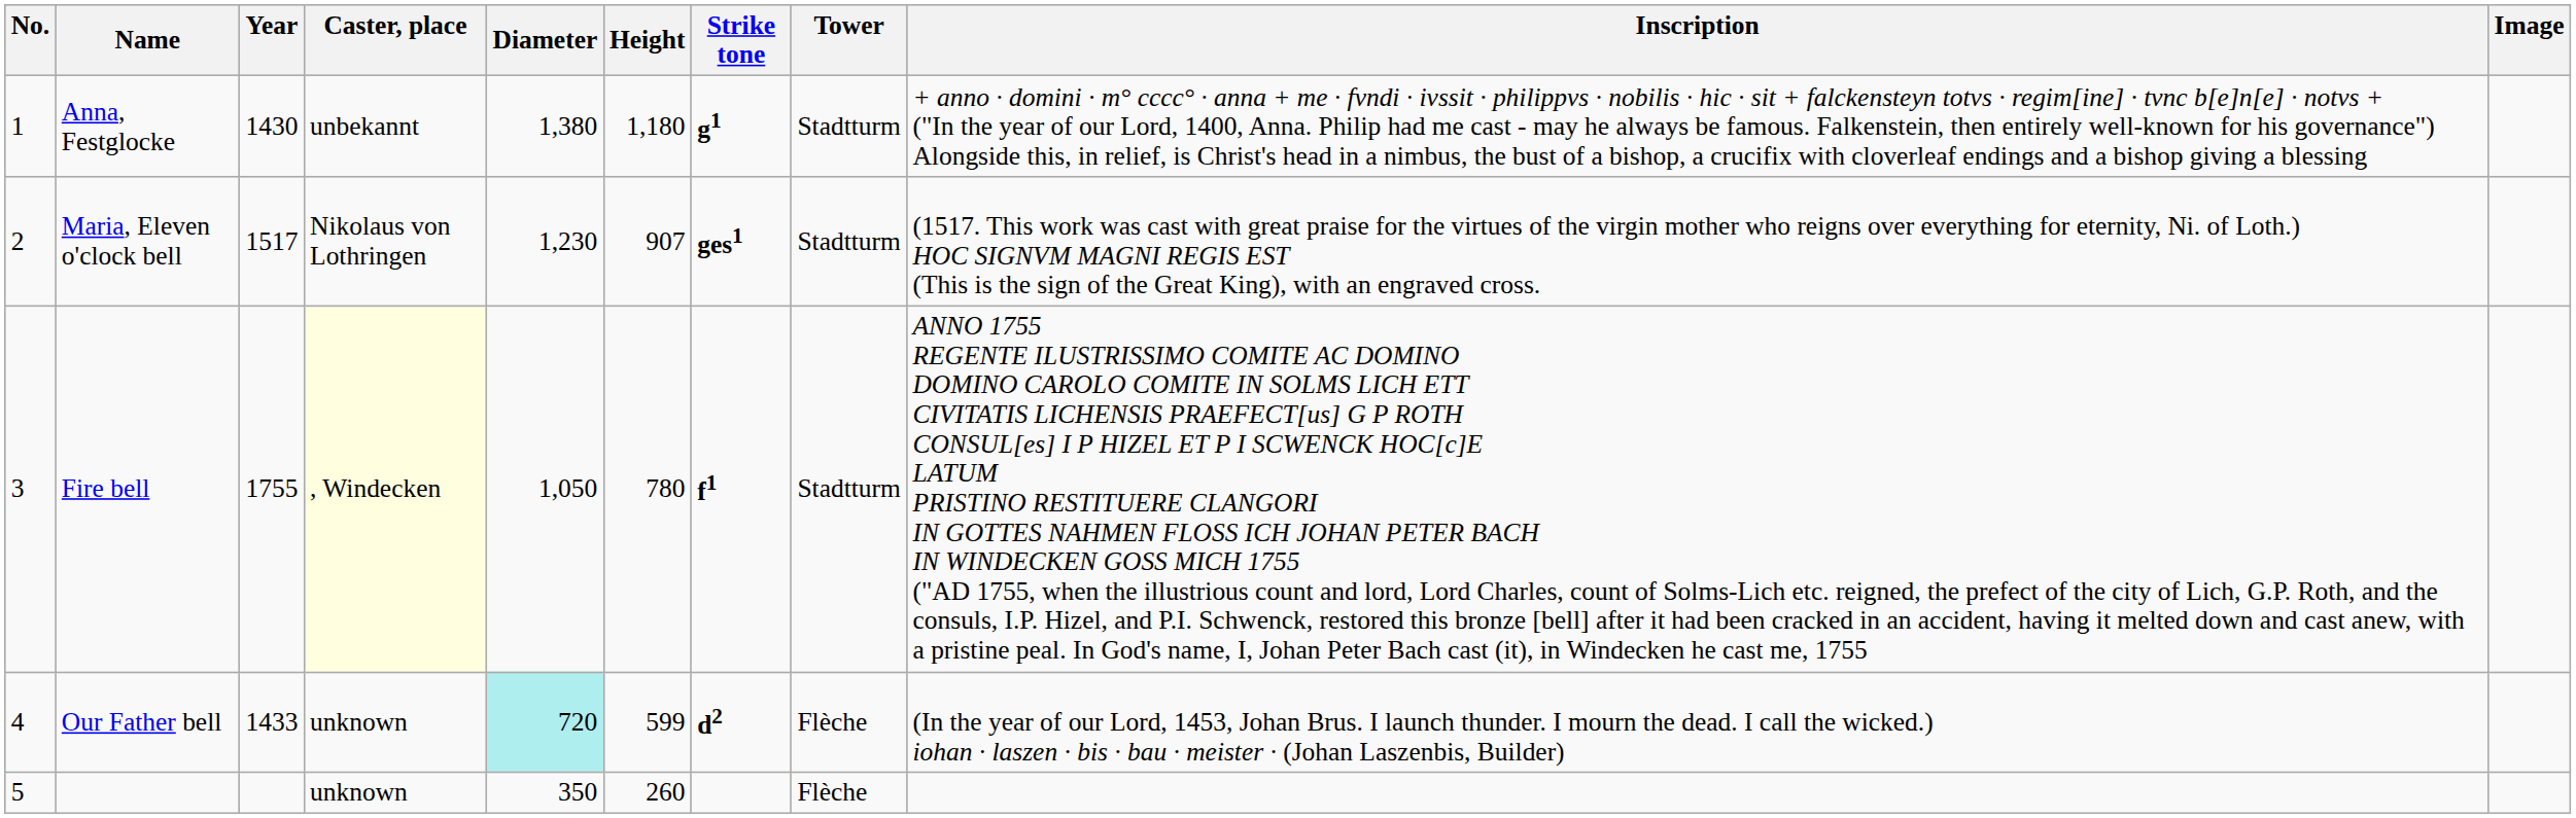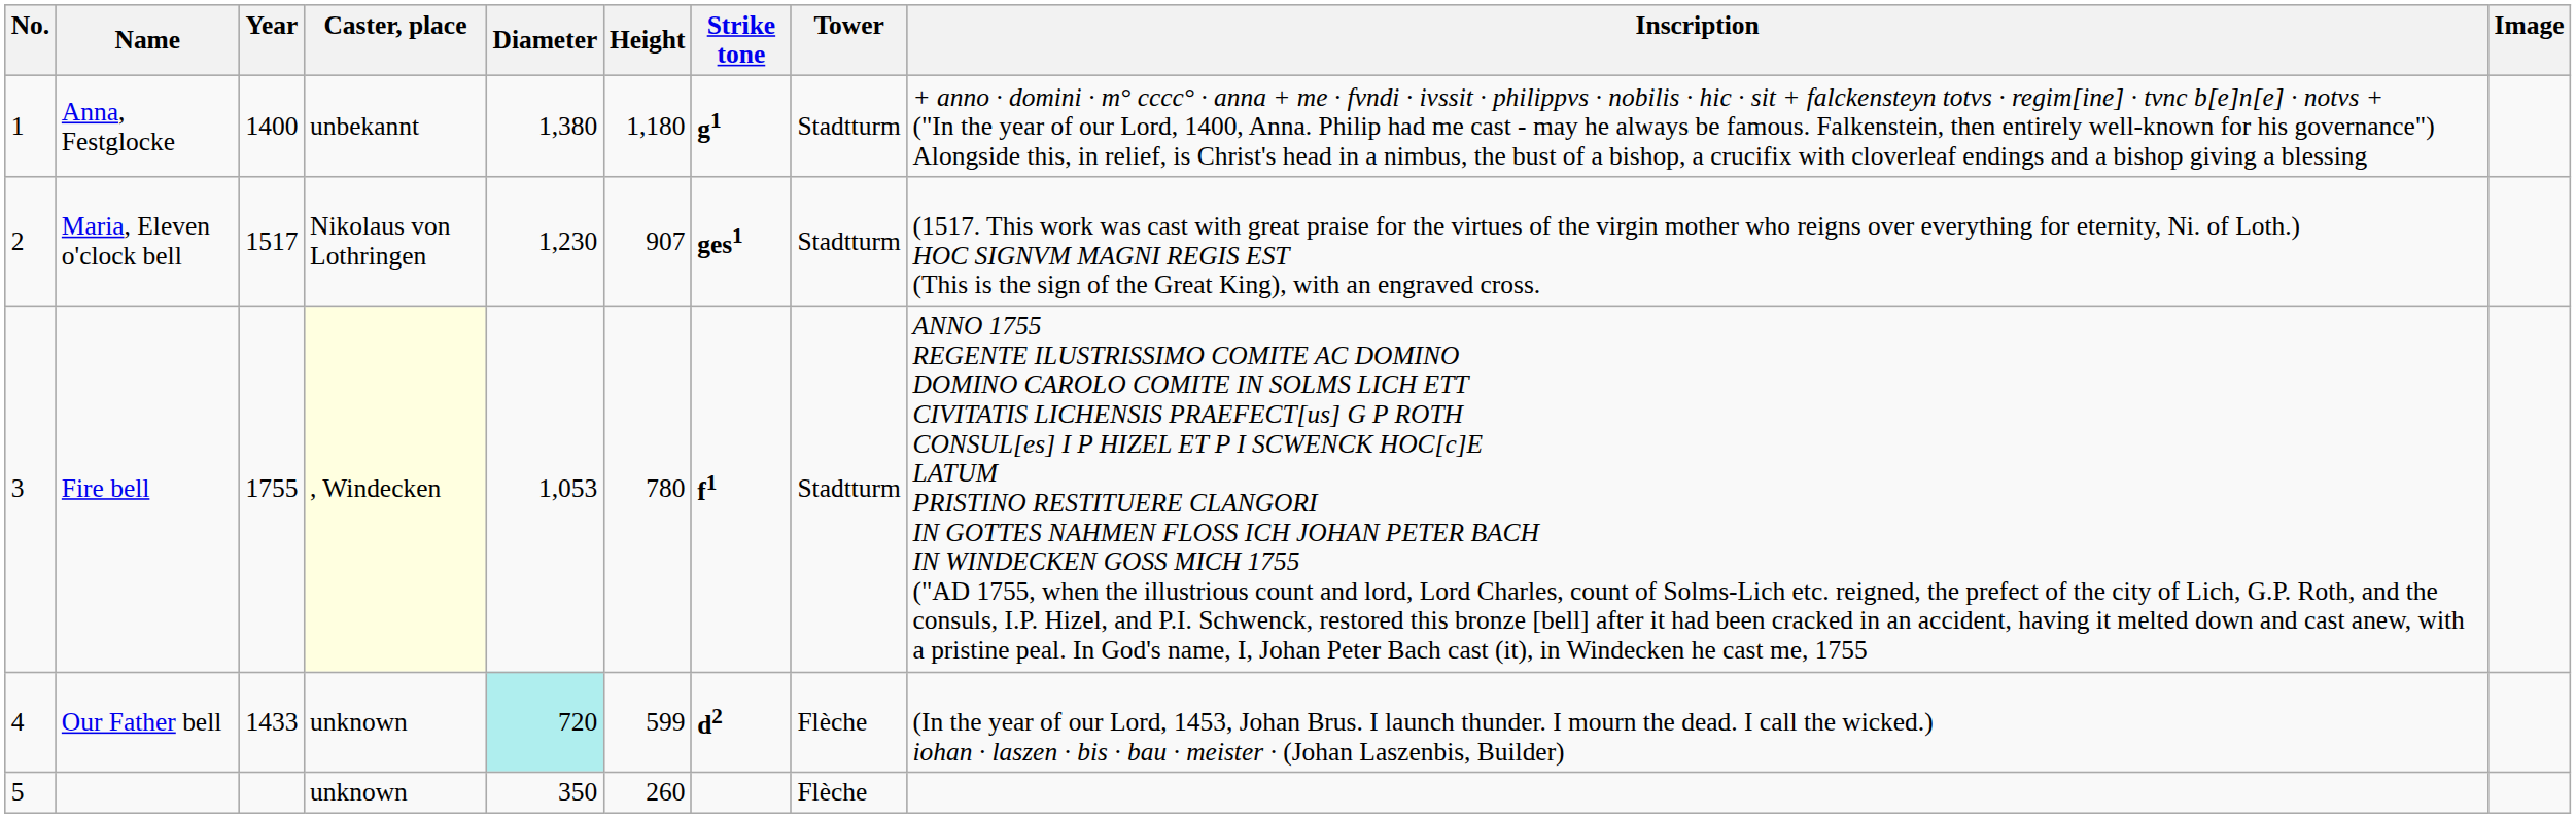Anna, Festglocke | Year: 1430 -> 1400
Fire bell | Diameter: 1,050 -> 1,053
